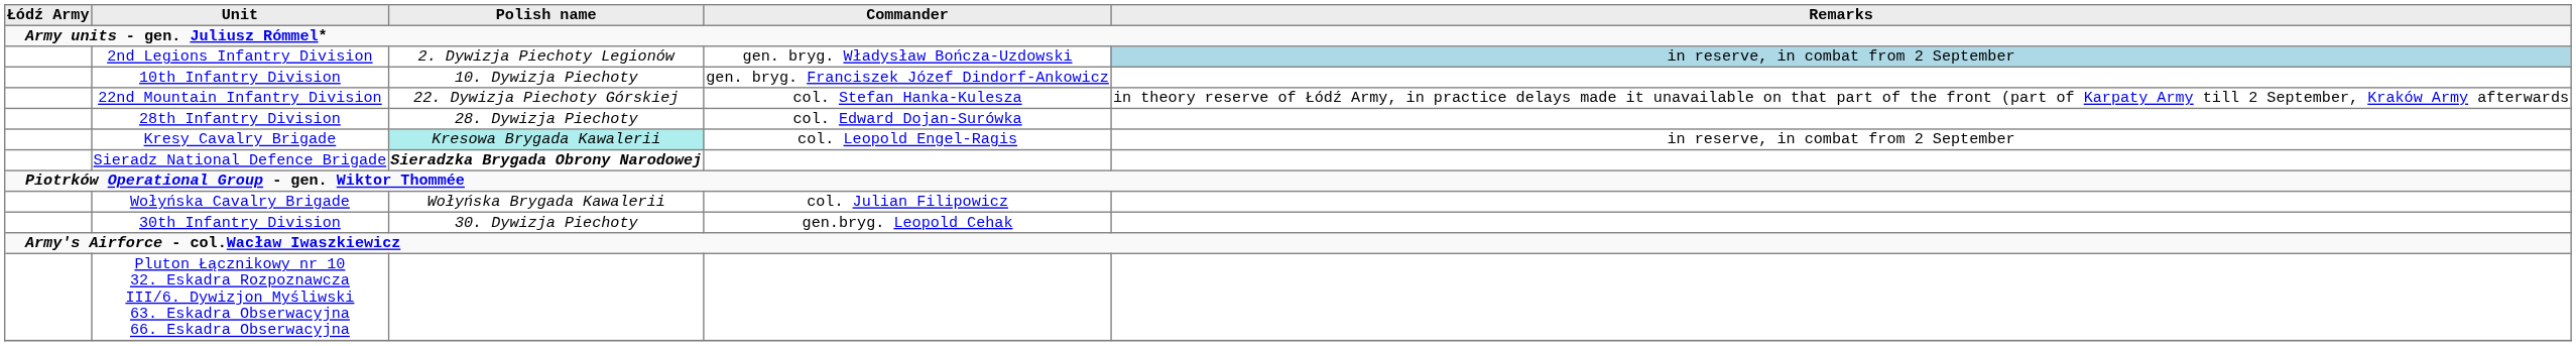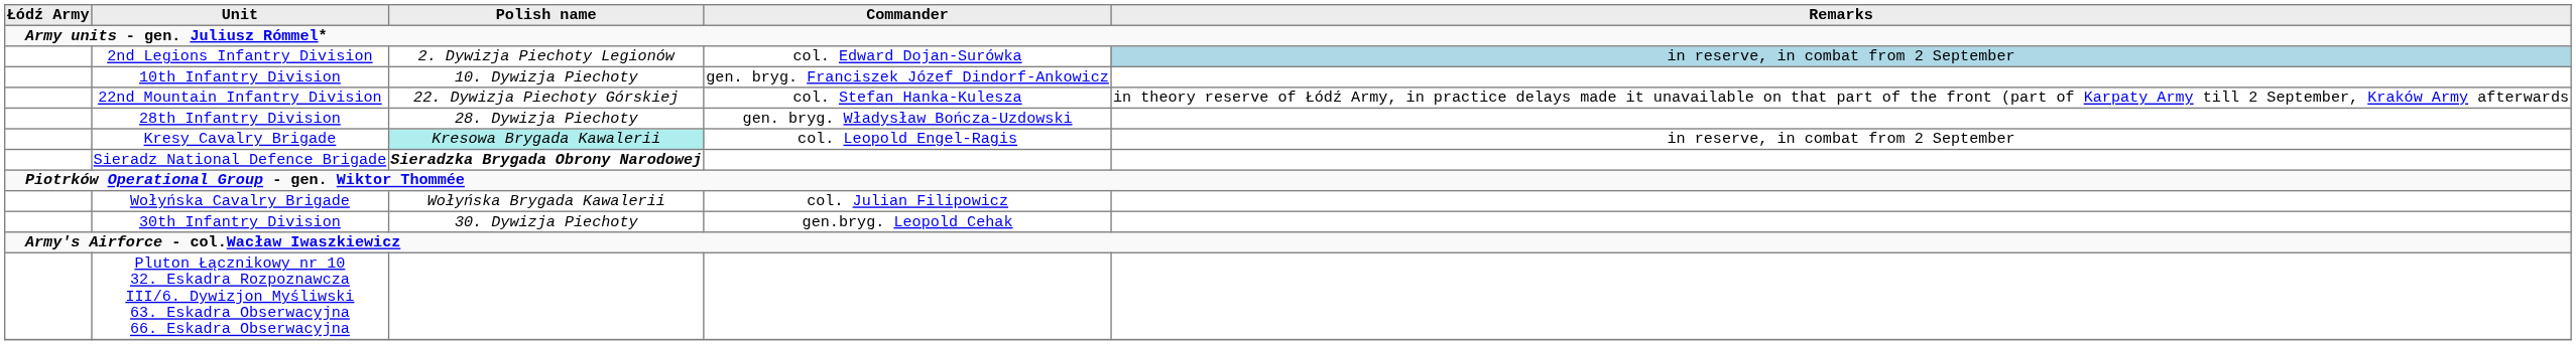2nd Legions Infantry Division | Commander: gen. bryg. Władysław Bończa-Uzdowski -> col. Edward Dojan-Surówka
28th Infantry Division | Commander: col. Edward Dojan-Surówka -> gen. bryg. Władysław Bończa-Uzdowski
